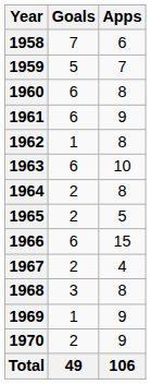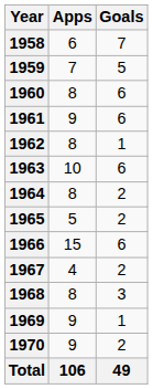columns swapped: Apps <-> Goals
